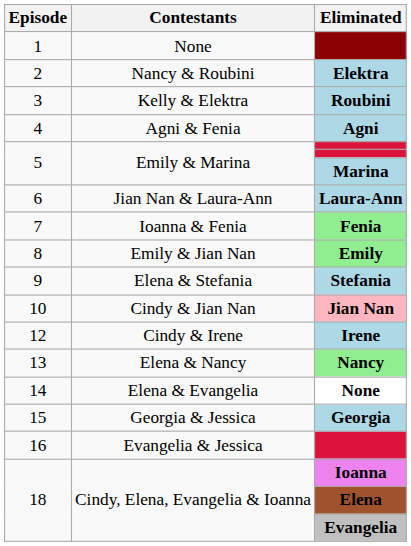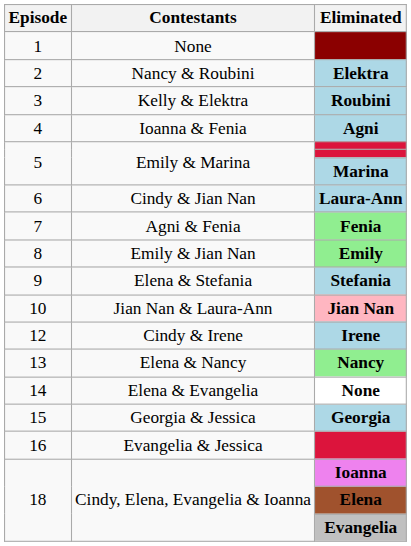Agni | Contestants: Agni & Fenia -> Ioanna & Fenia
Laura-Ann | Contestants: Jian Nan & Laura-Ann -> Cindy & Jian Nan
Fenia | Contestants: Ioanna & Fenia -> Agni & Fenia
Jian Nan | Contestants: Cindy & Jian Nan -> Jian Nan & Laura-Ann
